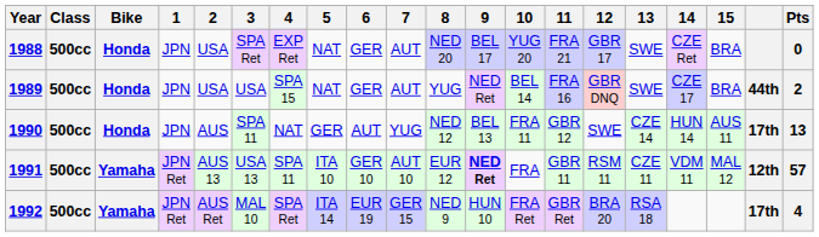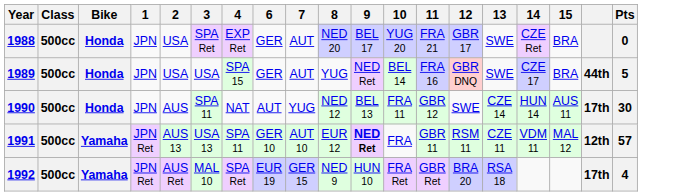- column: 5 | NAT | NAT | GER | ITA 10 | ITA 14
1989 | Pts: 2 -> 5
1990 | Pts: 13 -> 30
